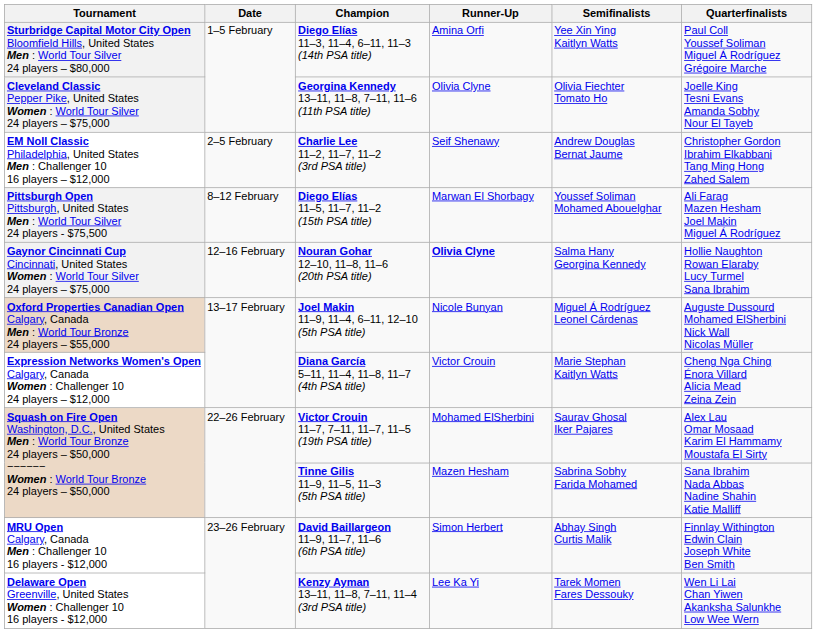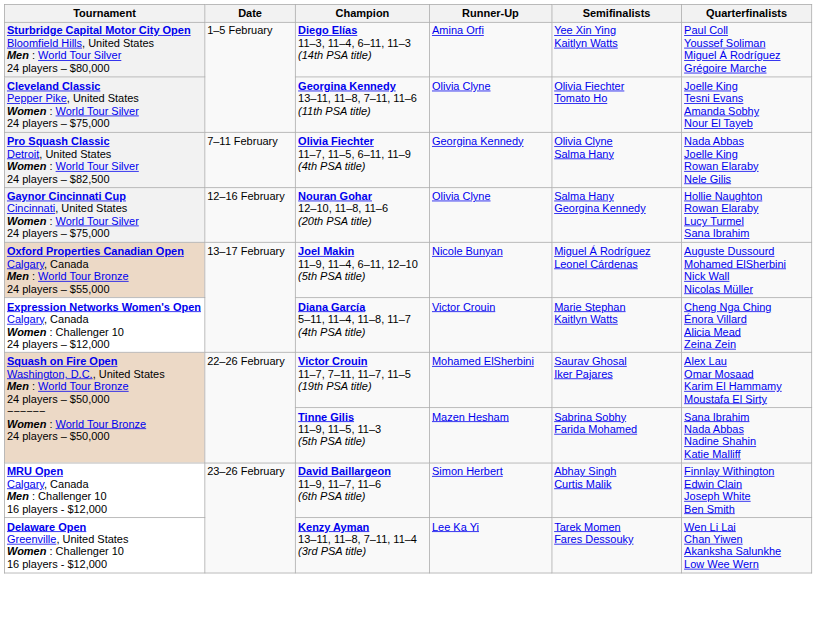- row: EM Noll Classic Philadelphia, United States Men : Challenger 10 16 players – $12,000 | 2–5 February | Charlie Lee 11–2, 11–7, 11–2 (3rd PSA title) | Seif Shenawy | Andrew Douglas Bernat Jaume | Christopher Gordon Ibrahim Elkabbani Tang Ming Hong Zahed Salem
+ row: Pro Squash Classic Detroit, United States Women : World Tour Silver 24 players – $82,500 | 7–11 February | Olivia Fiechter 11–7, 11–5, 6–11, 11–9 (4th PSA title) | Georgina Kennedy | Olivia Clyne Salma Hany | Nada Abbas Joelle King Rowan Elaraby Nele Gilis
- row: Pittsburgh Open Pittsburgh, United States Men : World Tour Silver 24 players - $75,500 | 8–12 February | Diego Elías 11–5, 11–7, 11–2 (15th PSA title) | Marwan El Shorbagy | Youssef Soliman Mohamed Abouelghar | Ali Farag Mazen Hesham Joel Makin Miguel Á Rodríguez
Nouran Gohar 12–10, 11–8, 11–6 (20th PSA title) | Runner-Up: bold -> normal
